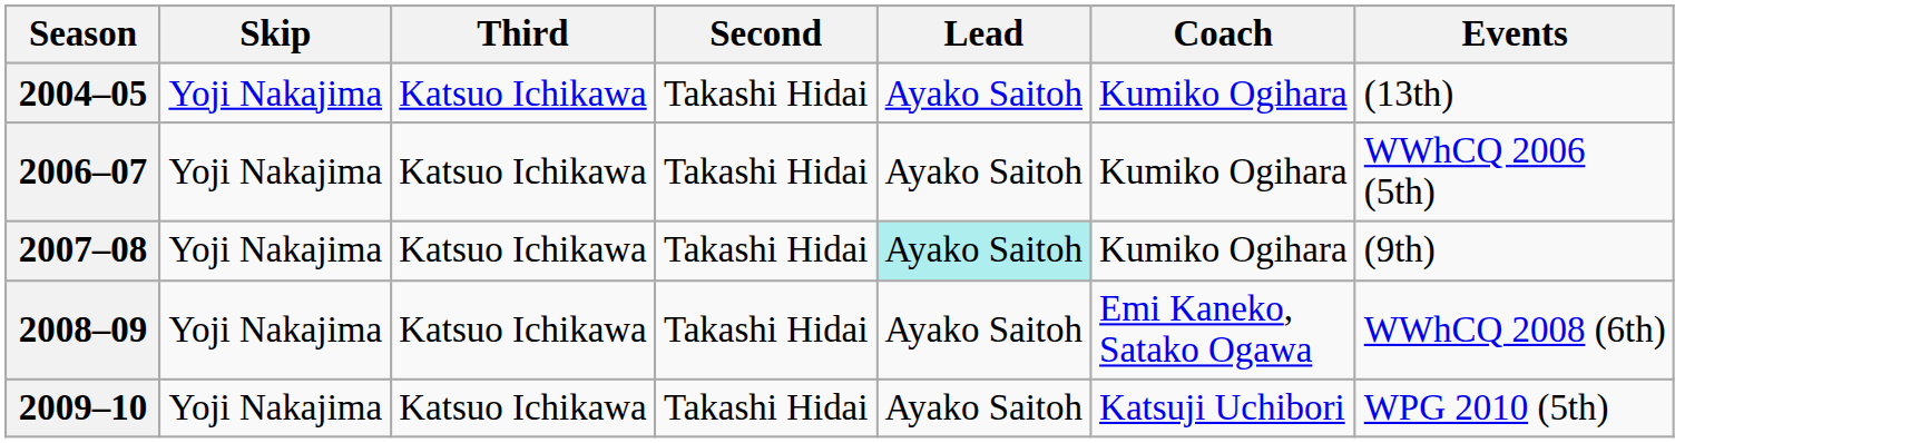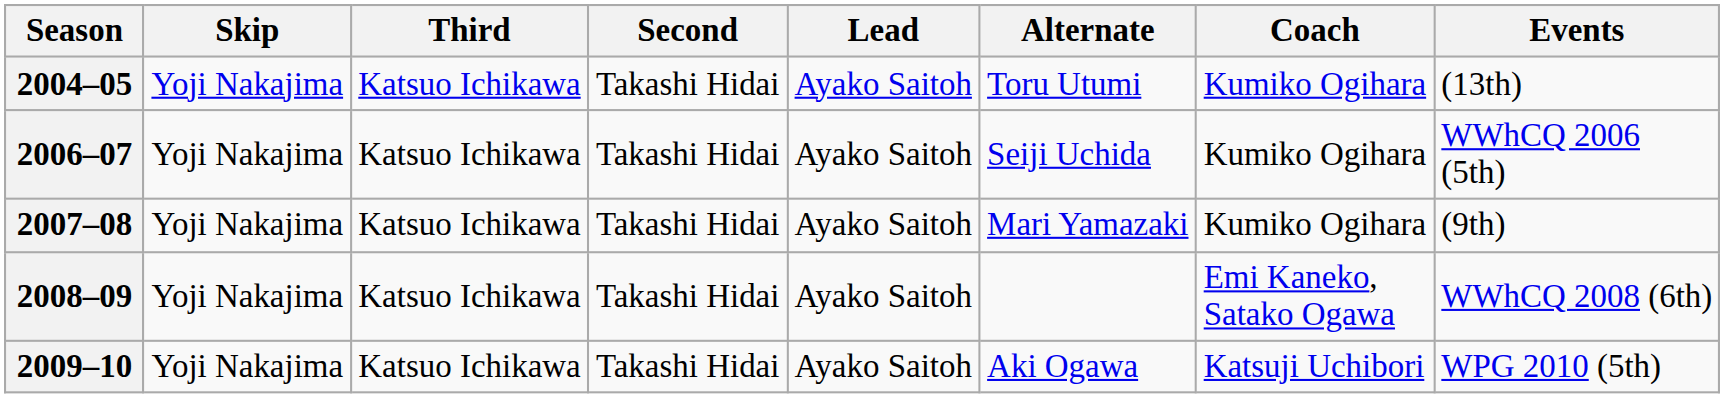+ column: Alternate | Toru Utumi | Seiji Uchida | Mari Yamazaki | Aki Ogawa
2007–08 | Lead: paleturquoise background -> no background
